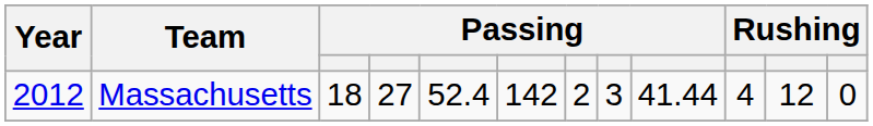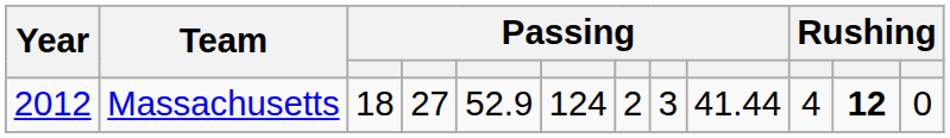Massachusetts | column 5: 52.4 -> 52.9
Massachusetts | column 6: 142 -> 124
Massachusetts | column 11: normal -> bold
